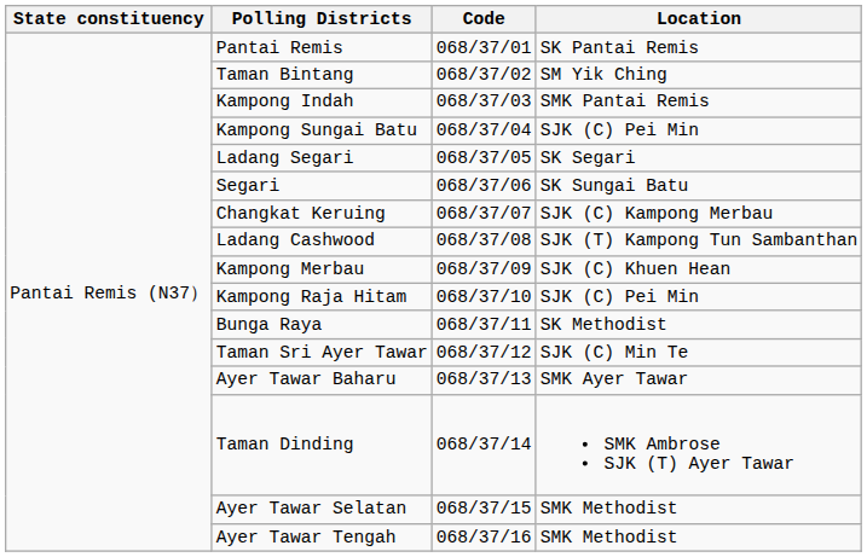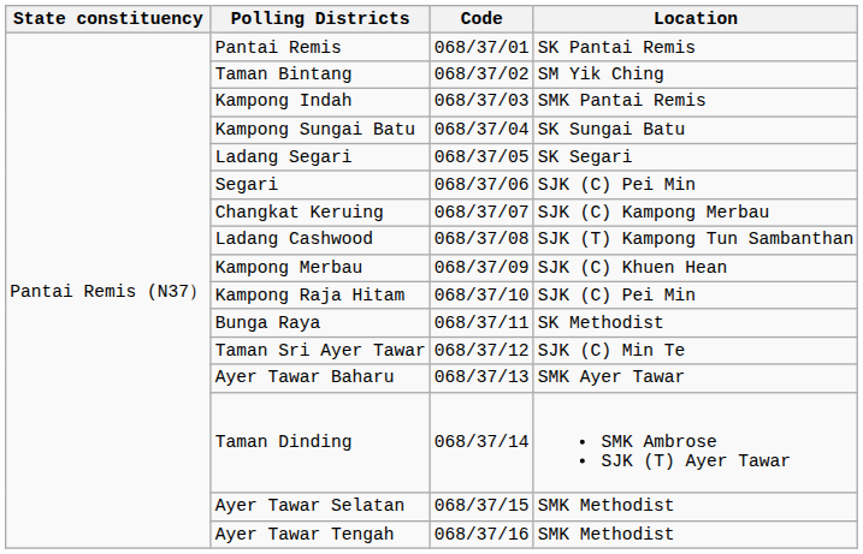Kampong Sungai Batu | Location: SJK (C) Pei Min -> SK Sungai Batu
Segari | Location: SK Sungai Batu -> SJK (C) Pei Min
